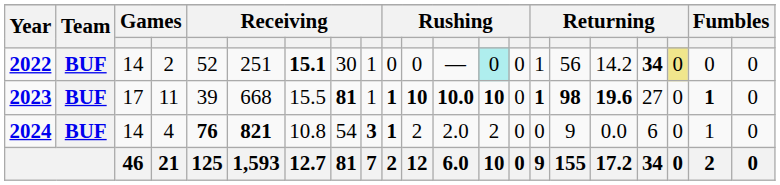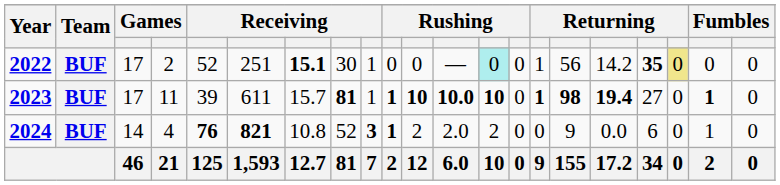2022 | column 3: 14 -> 17
2022 | column 18: 34 -> 35
2023 | column 6: 668 -> 611
2023 | column 7: 15.5 -> 15.7
2023 | column 17: 19.6 -> 19.4
2024 | column 8: 54 -> 52
